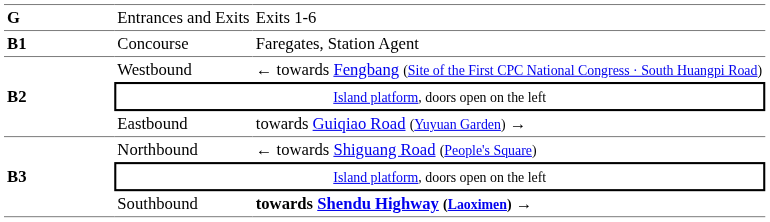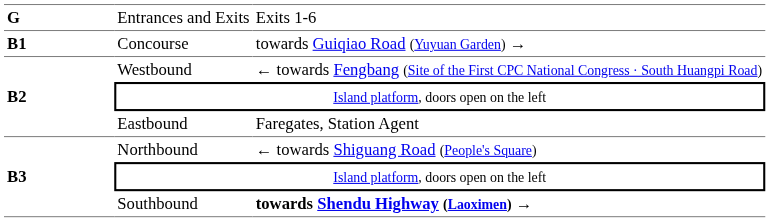Concourse | column 3: Faregates, Station Agent -> towards Guiqiao Road (Yuyuan Garden) →
Eastbound | column 3: towards Guiqiao Road (Yuyuan Garden) → -> Faregates, Station Agent
